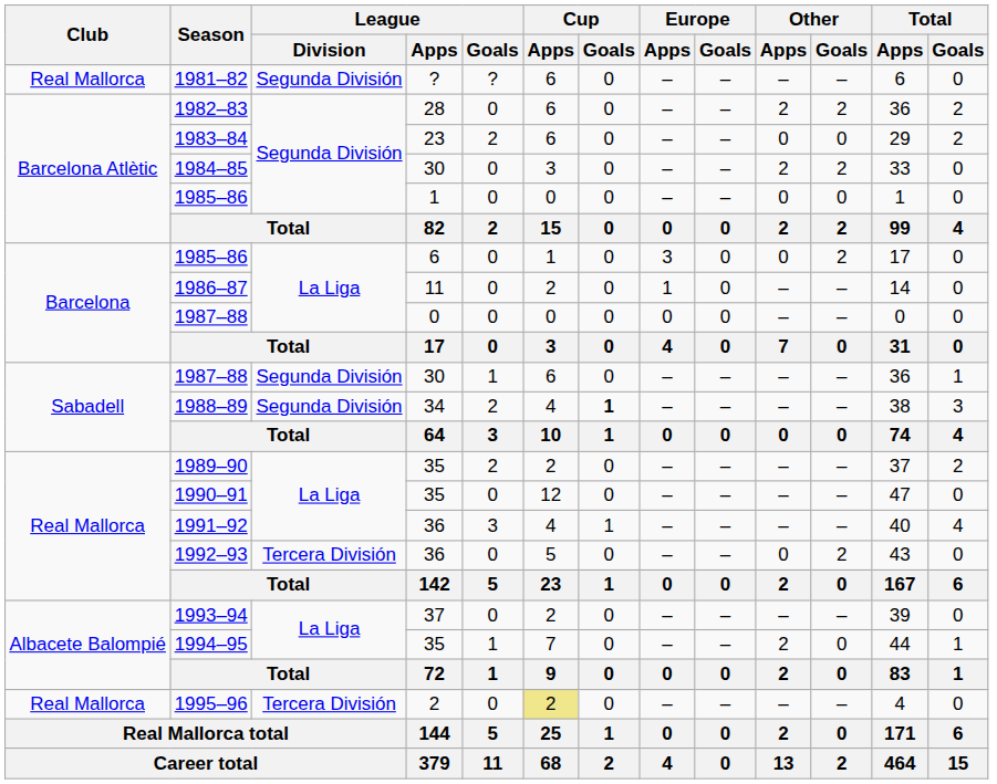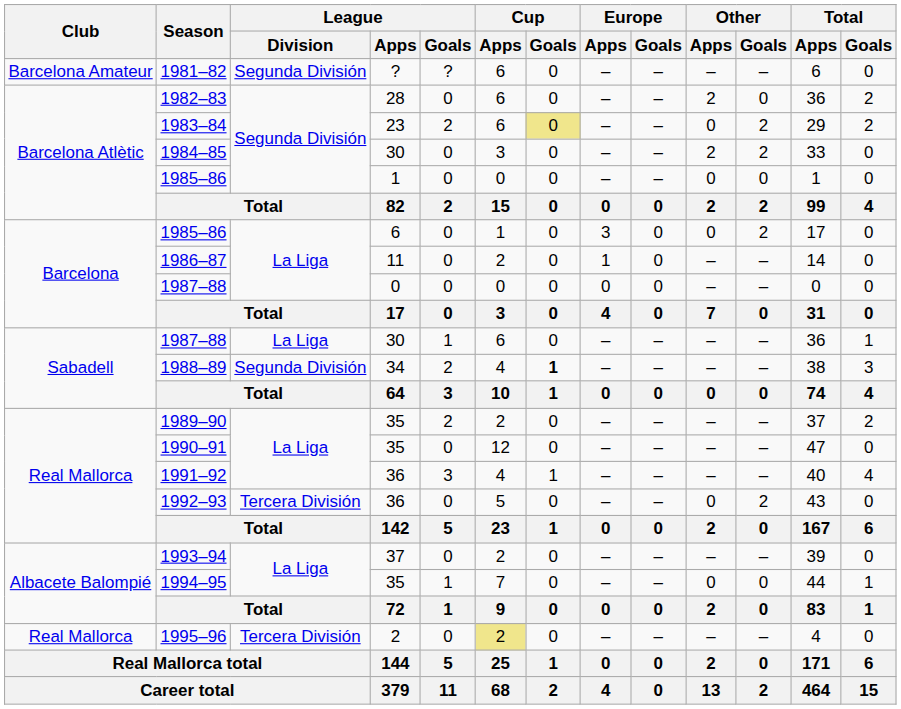1981–82 | Club: Real Mallorca -> Barcelona Amateur
1982–83 | Other / Goals: 2 -> 0
1983–84 | Cup / Goals: no background -> khaki background
1983–84 | Other / Goals: 0 -> 2
1987–88 / 30 | League / Division: Segunda División -> La Liga
1994–95 | Other / Apps: 2 -> 0
